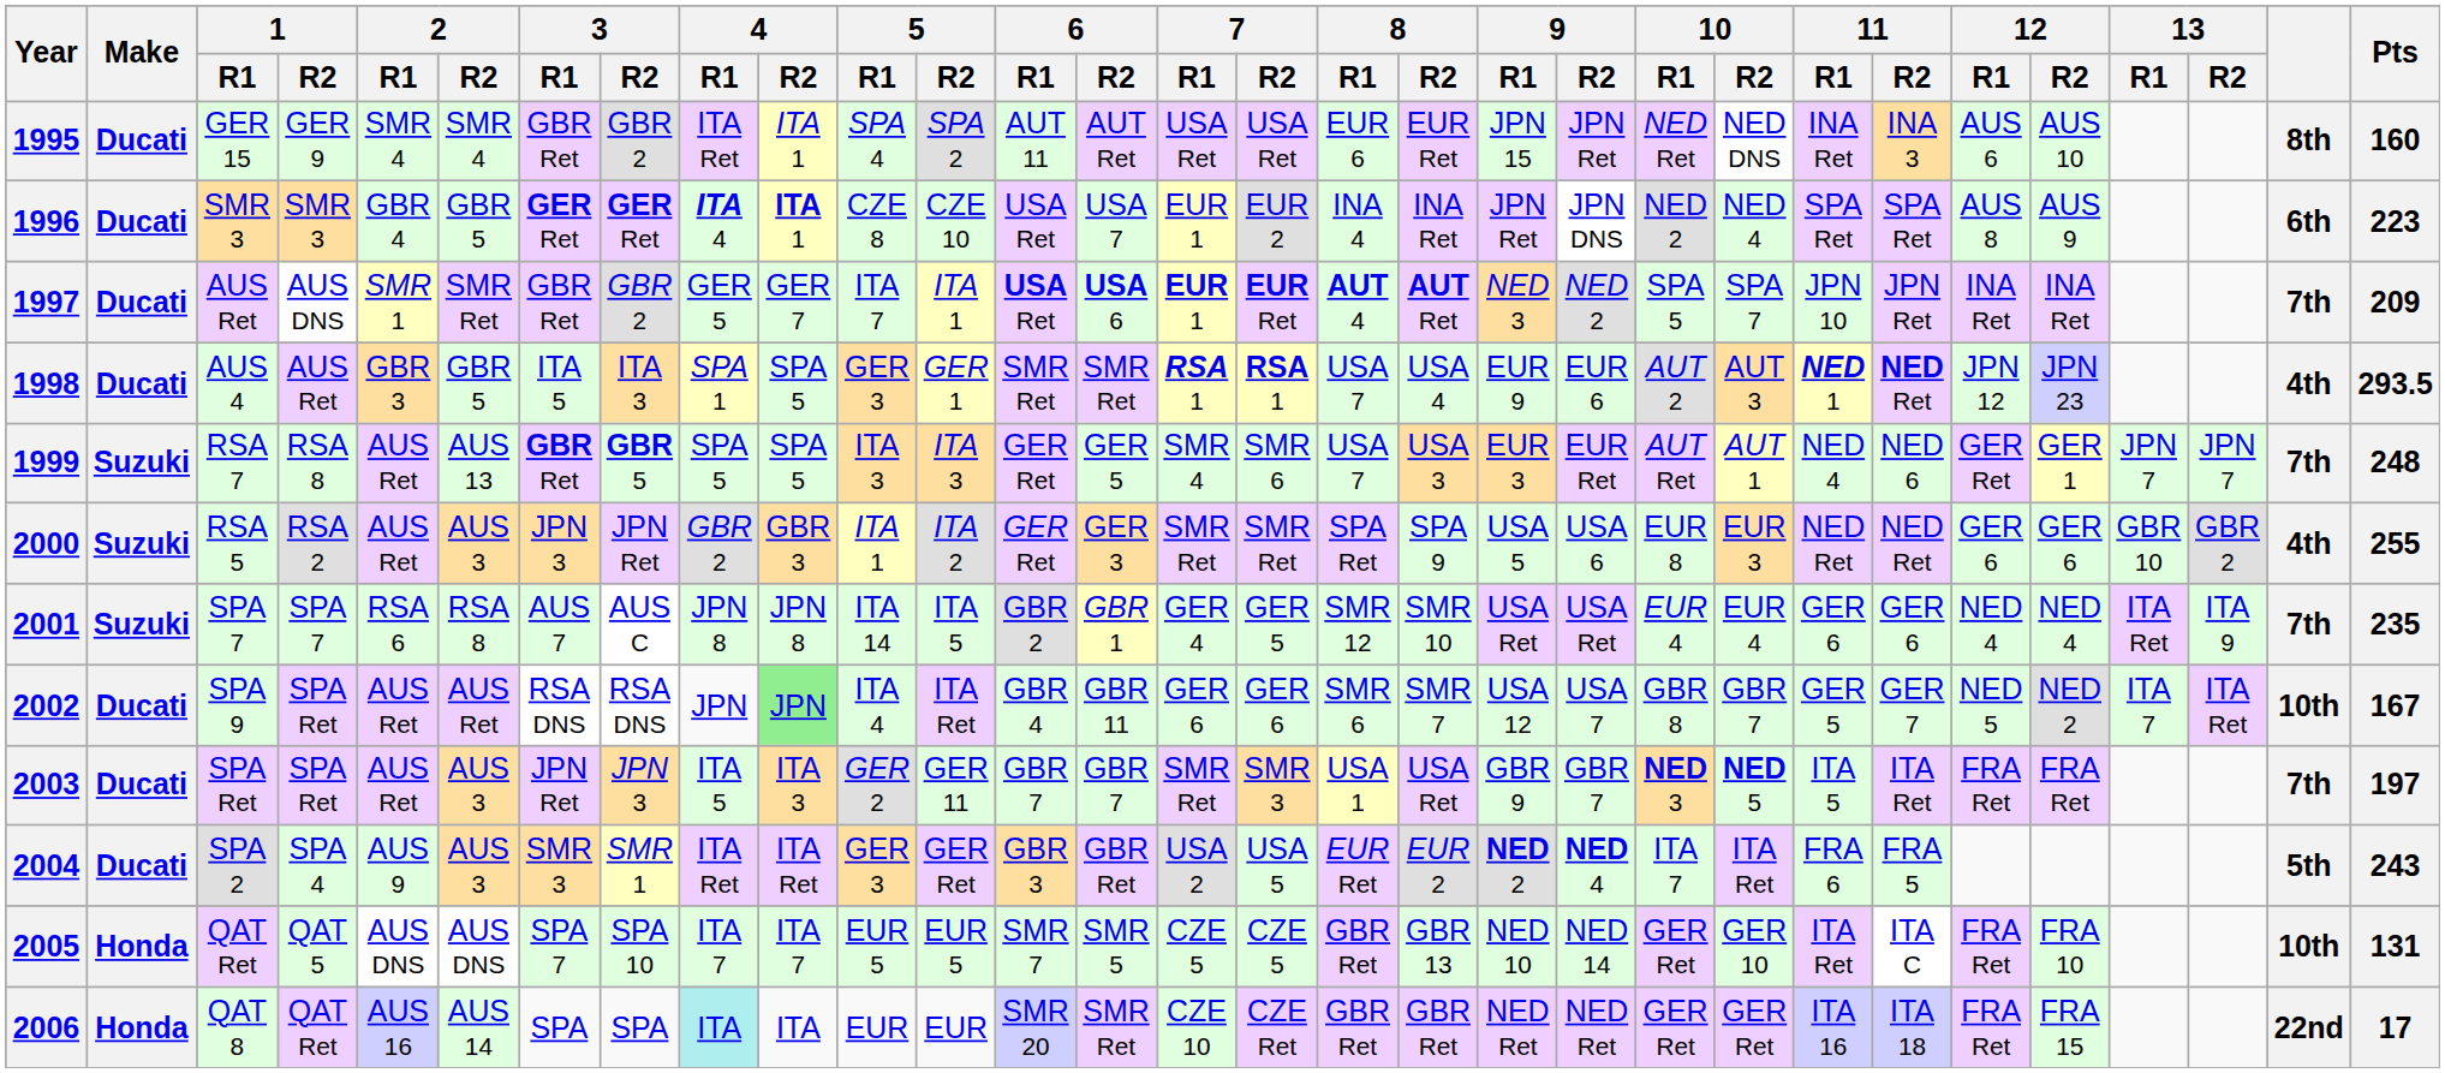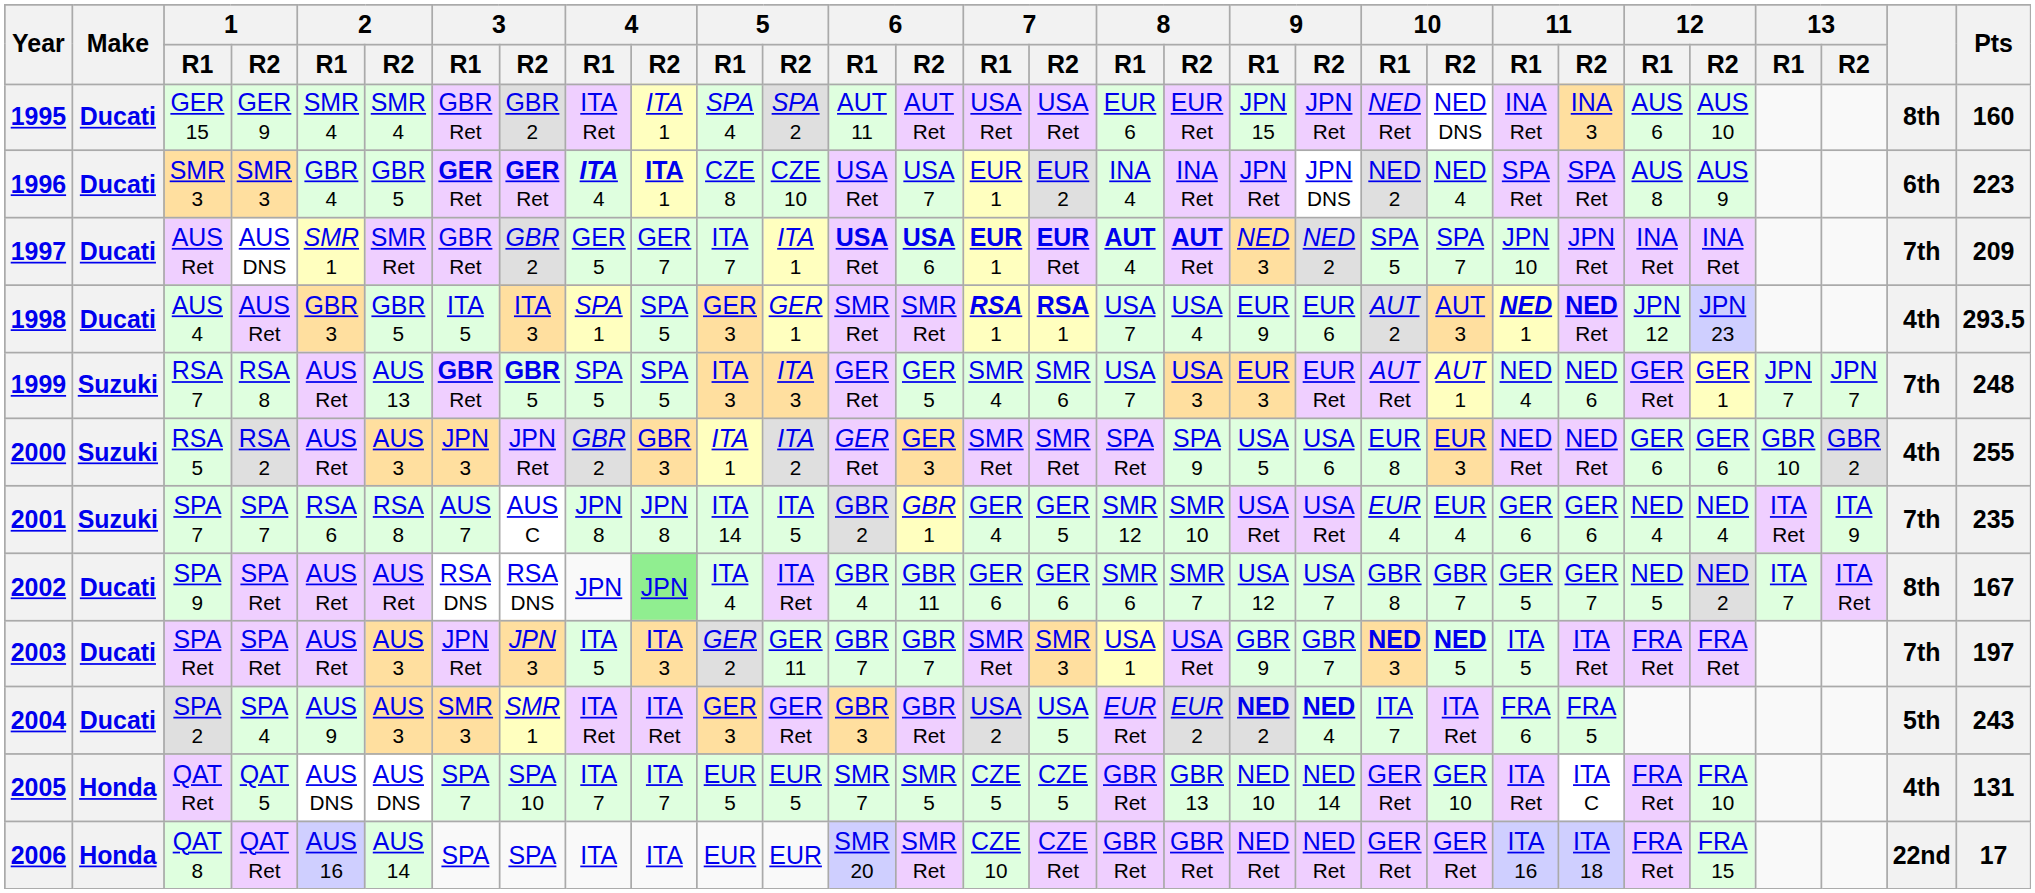2002 | column 29: 10th -> 8th
2005 | column 29: 10th -> 4th
2006 | 4 / R1: paleturquoise background -> no background
